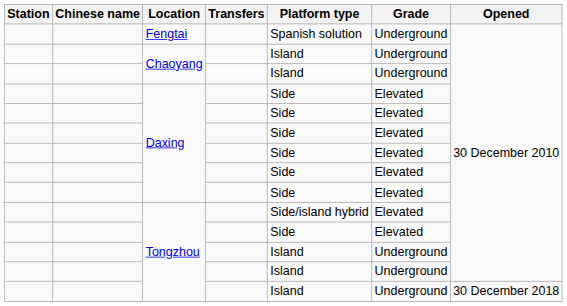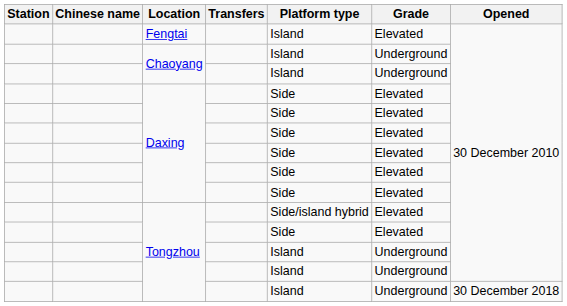Fengtai | Platform type: Spanish solution -> Island
Fengtai | Grade: Underground -> Elevated
